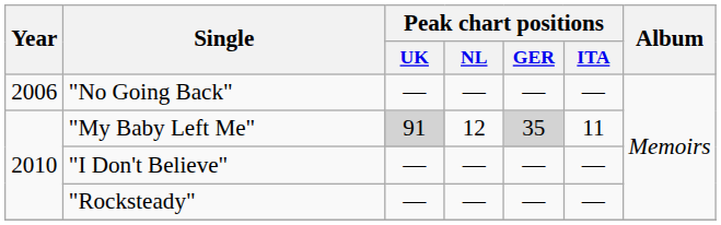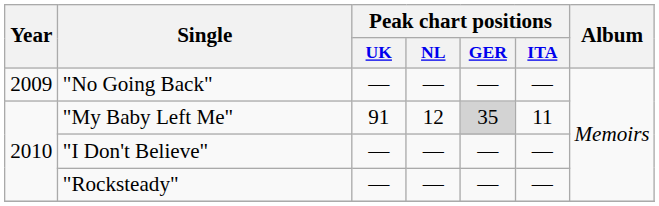"No Going Back" | Year: 2006 -> 2009
"My Baby Left Me" | Peak chart positions / UK: lightgrey background -> no background
